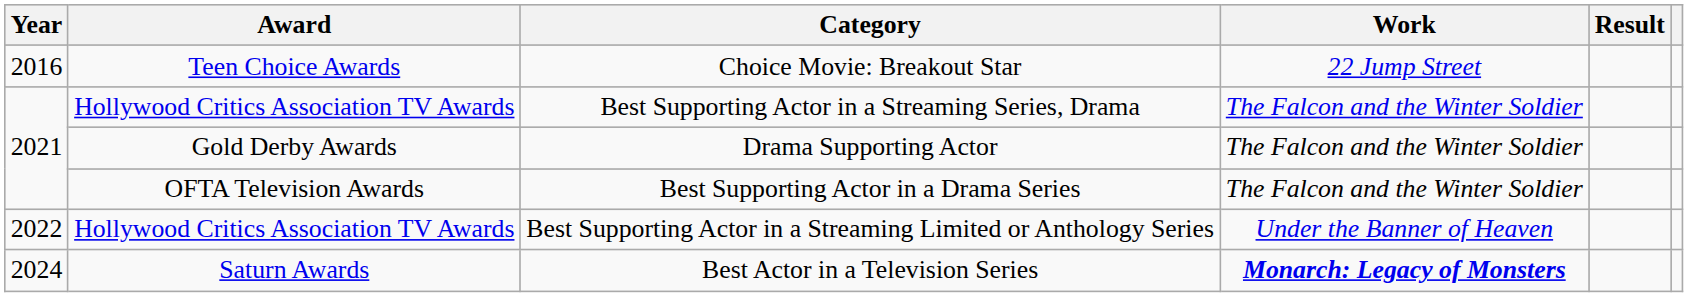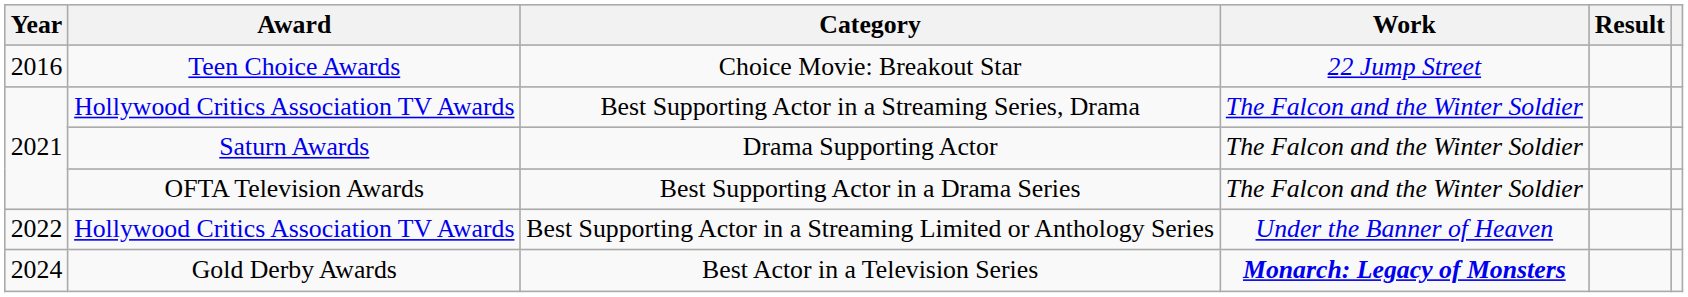Drama Supporting Actor | Award: Gold Derby Awards -> Saturn Awards
Best Actor in a Television Series | Award: Saturn Awards -> Gold Derby Awards
